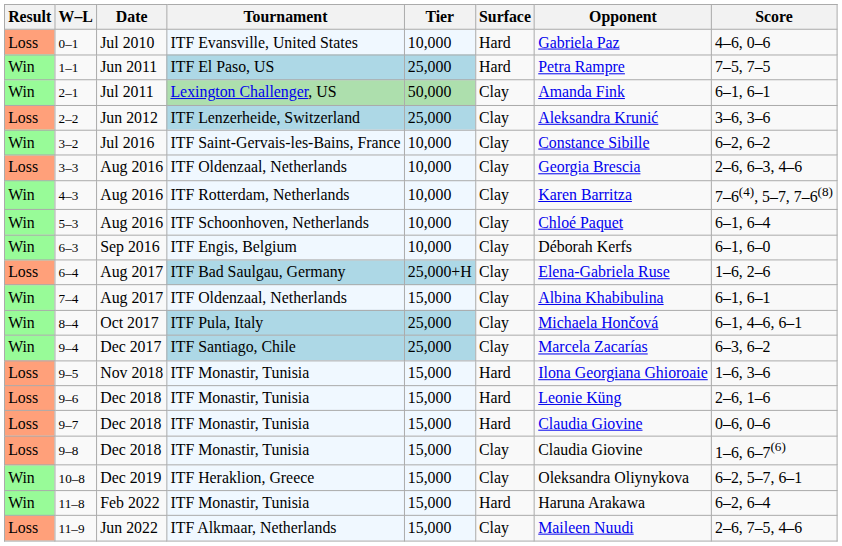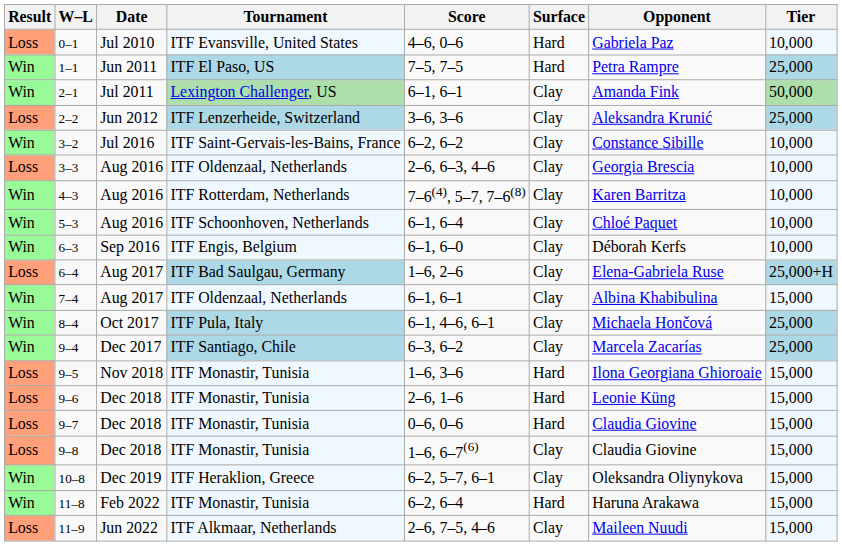columns swapped: Tier <-> Score
